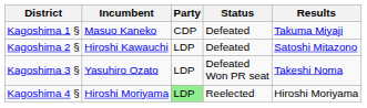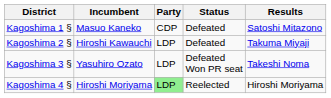Kagoshima 1 § | Results: Takuma Miyaji -> Satoshi Mitazono
Kagoshima 2 § | Results: Satoshi Mitazono -> Takuma Miyaji
